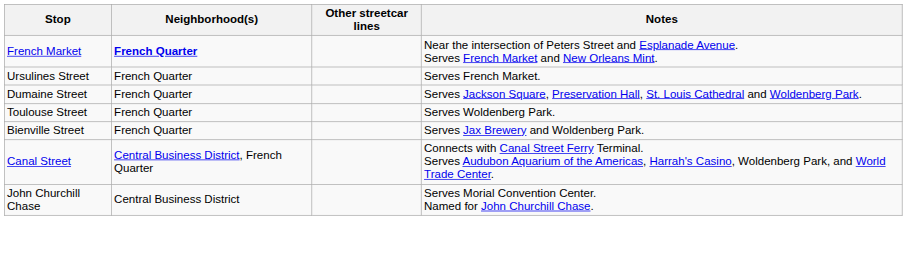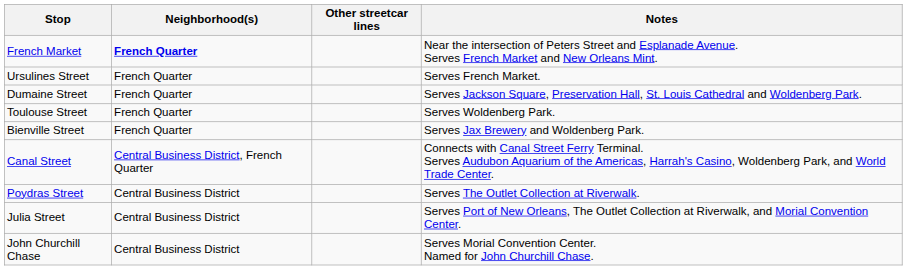+ row: Poydras Street | Central Business District | Serves The Outlet Collection at Riverwalk.
+ row: Julia Street | Central Business District | Serves Port of New Orleans, The Outlet Collection at Riverwalk, and Morial Convention Center.
